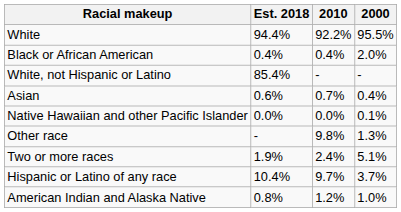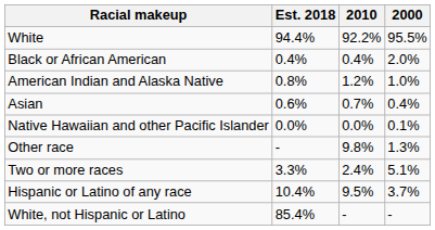rows swapped: American Indian and Alaska Native <-> White, not Hispanic or Latino
Two or more races | Est. 2018: 1.9% -> 3.3%
Hispanic or Latino of any race | 2010: 9.7% -> 9.5%
